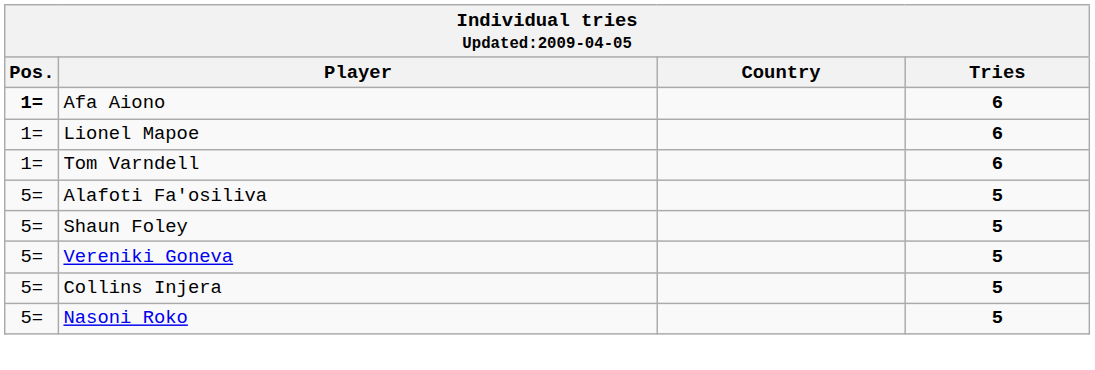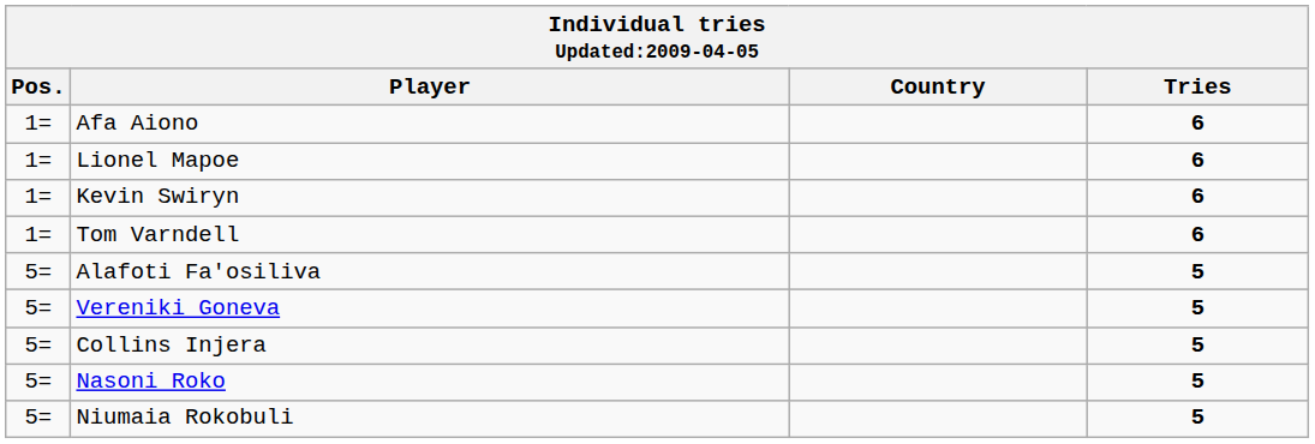Afa Aiono | Pos.: bold -> normal
+ row: 1= | Kevin Swiryn | 6
- row: 5= | Shaun Foley | 5
+ row: 5= | Niumaia Rokobuli | 5
